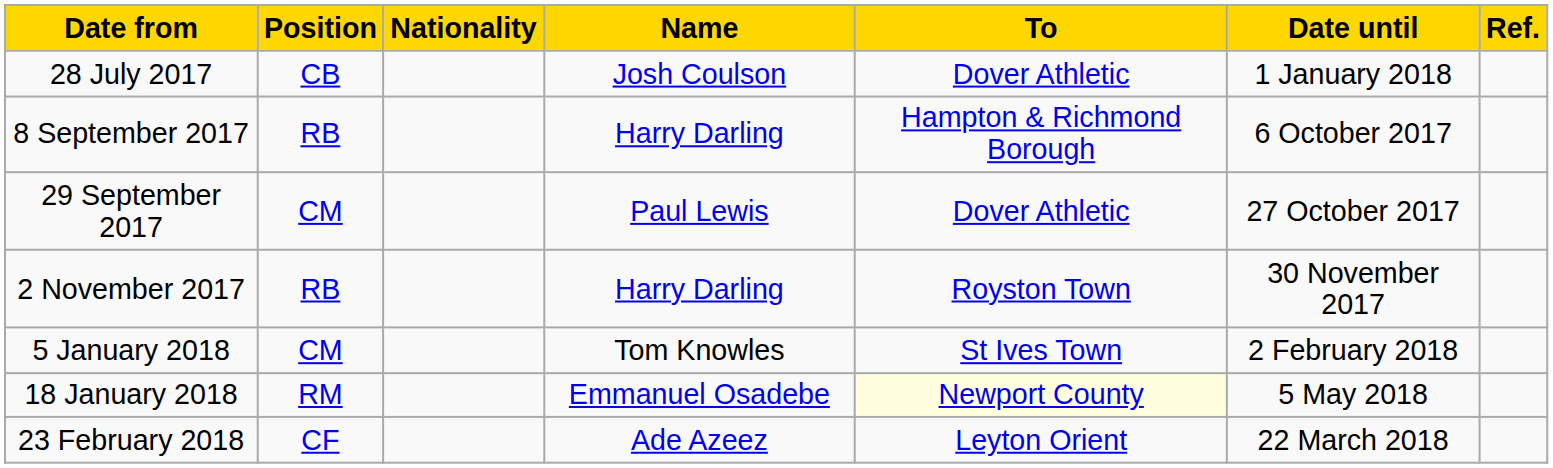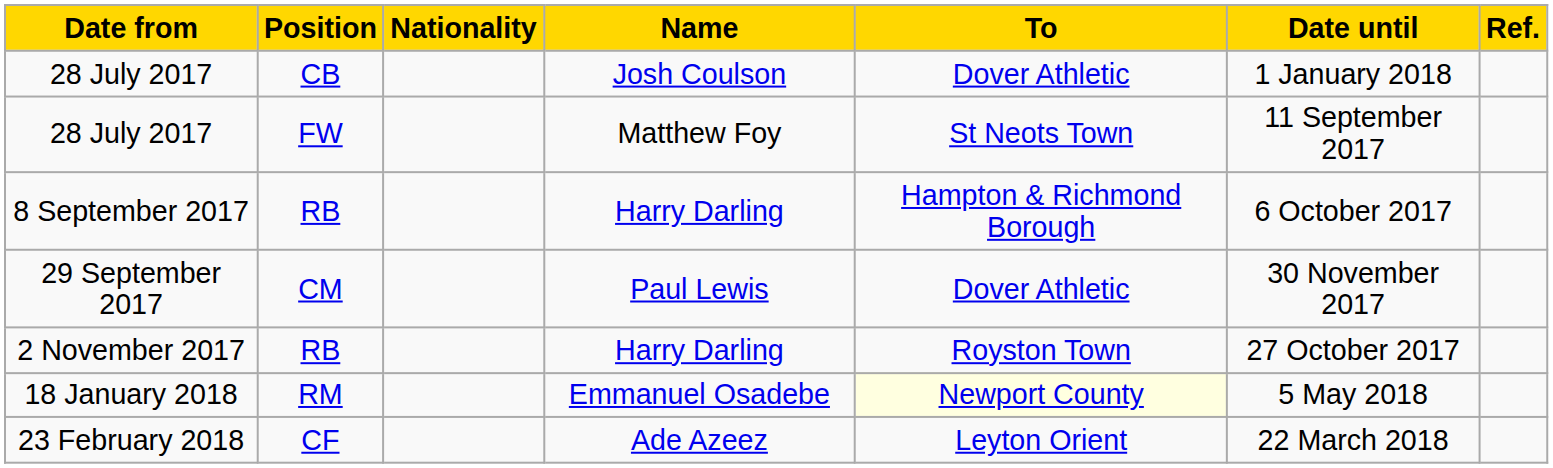+ row: 28 July 2017 | FW | Matthew Foy | St Neots Town | 11 September 2017
29 September 2017 | Date until: 27 October 2017 -> 30 November 2017
2 November 2017 | Date until: 30 November 2017 -> 27 October 2017
- row: 5 January 2018 | CM | Tom Knowles | St Ives Town | 2 February 2018
